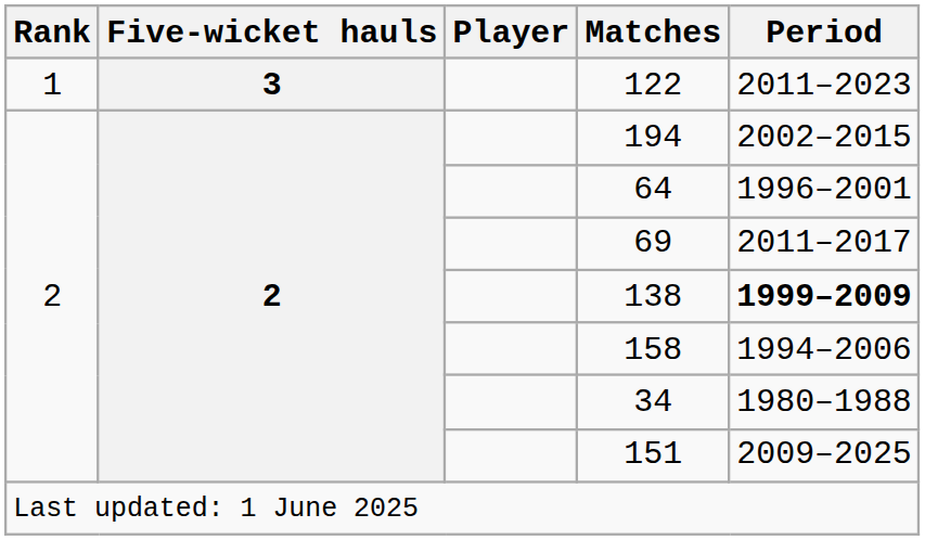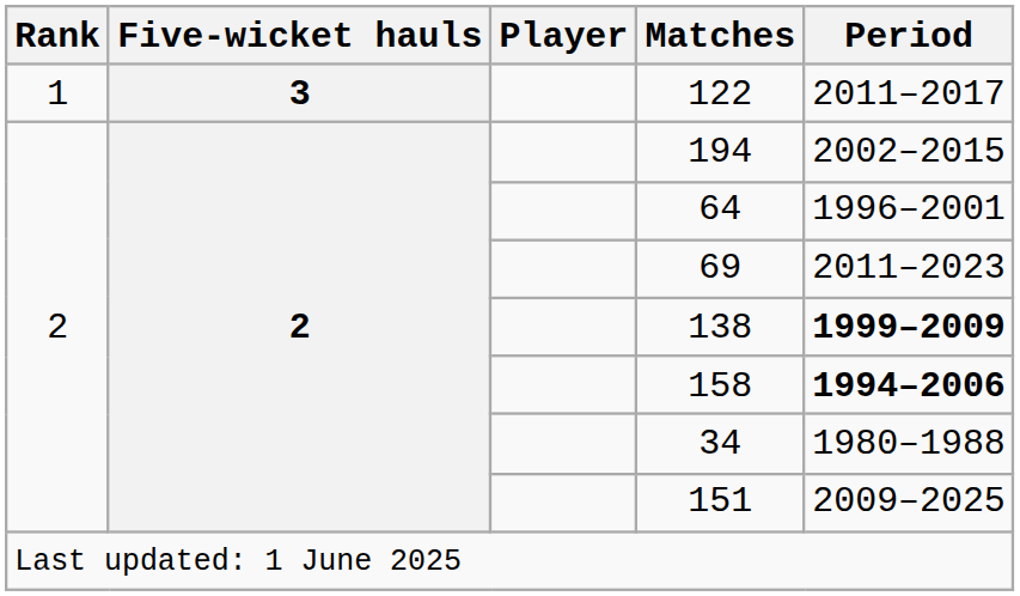122 | Period: 2011–2023 -> 2011–2017
69 | Period: 2011–2017 -> 2011–2023
158 | Period: normal -> bold
